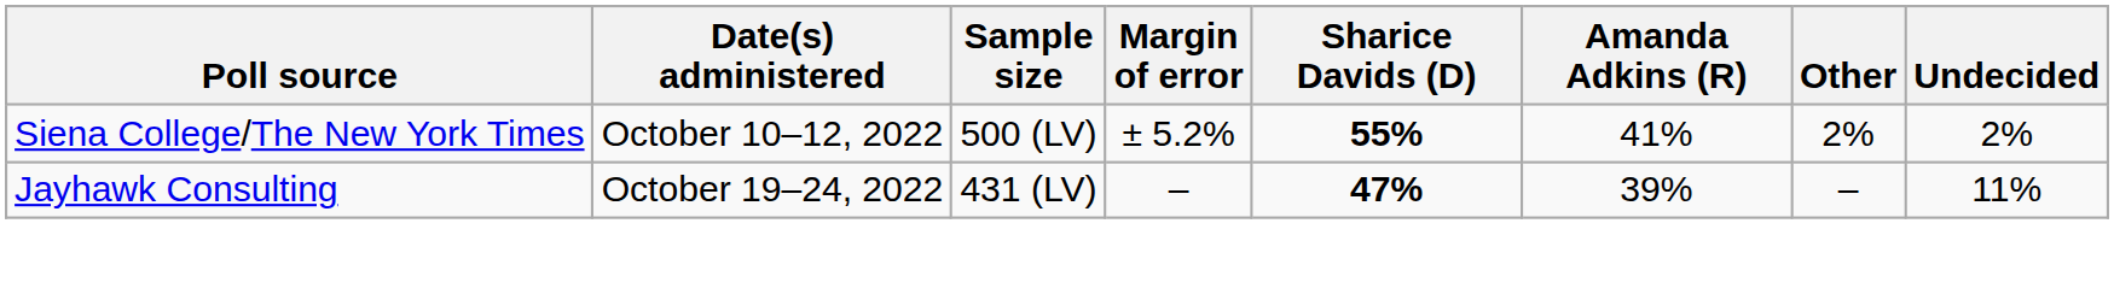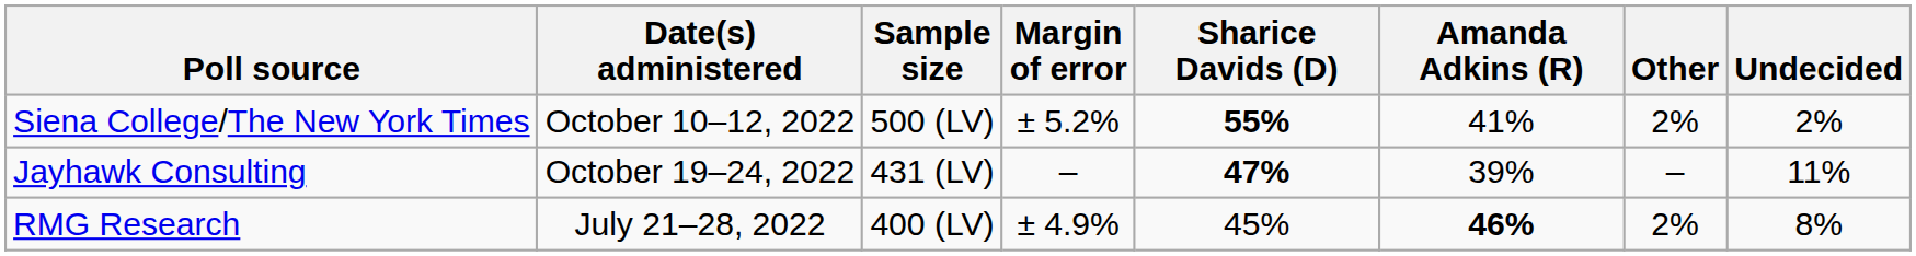+ row: RMG Research | July 21–28, 2022 | 400 (LV) | ± 4.9% | 45% | 46% | 2% | 8%
